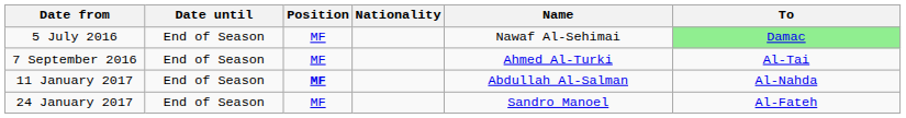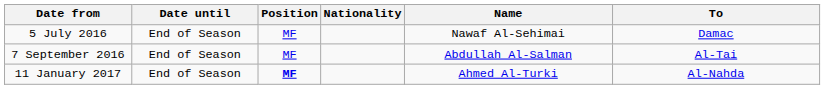5 July 2016 | To: lightgreen background -> no background
7 September 2016 | Name: Ahmed Al-Turki -> Abdullah Al-Salman
11 January 2017 | Name: Abdullah Al-Salman -> Ahmed Al-Turki
- row: 24 January 2017 | End of Season | MF | Sandro Manoel | Al-Fateh
